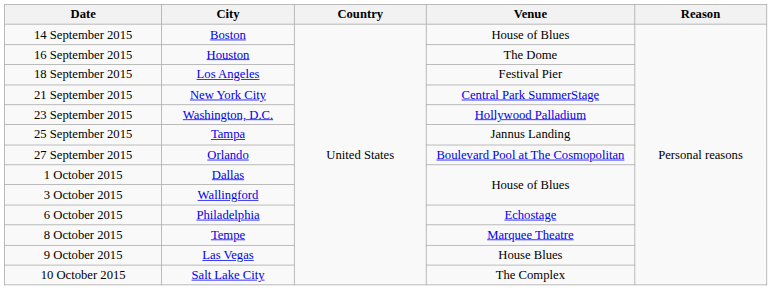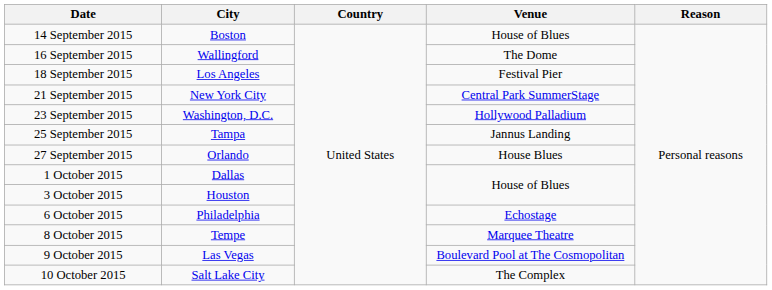16 September 2015 | City: Houston -> Wallingford
27 September 2015 | Venue: Boulevard Pool at The Cosmopolitan -> House Blues
3 October 2015 | City: Wallingford -> Houston
9 October 2015 | Venue: House Blues -> Boulevard Pool at The Cosmopolitan
